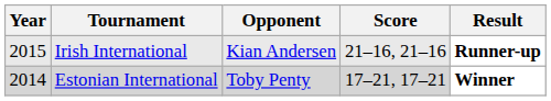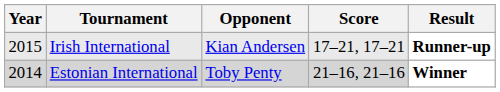Irish International | Score: 21–16, 21–16 -> 17–21, 17–21
Estonian International | Score: 17–21, 17–21 -> 21–16, 21–16
